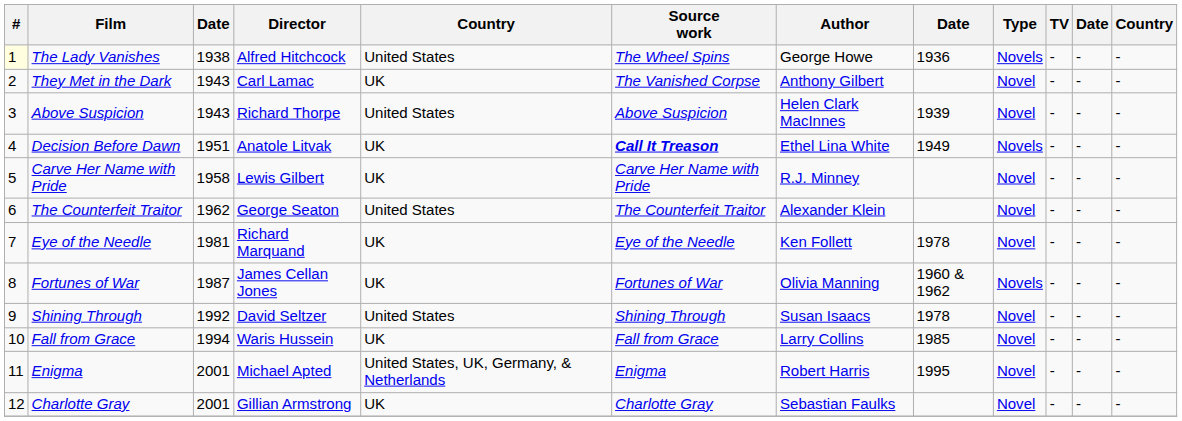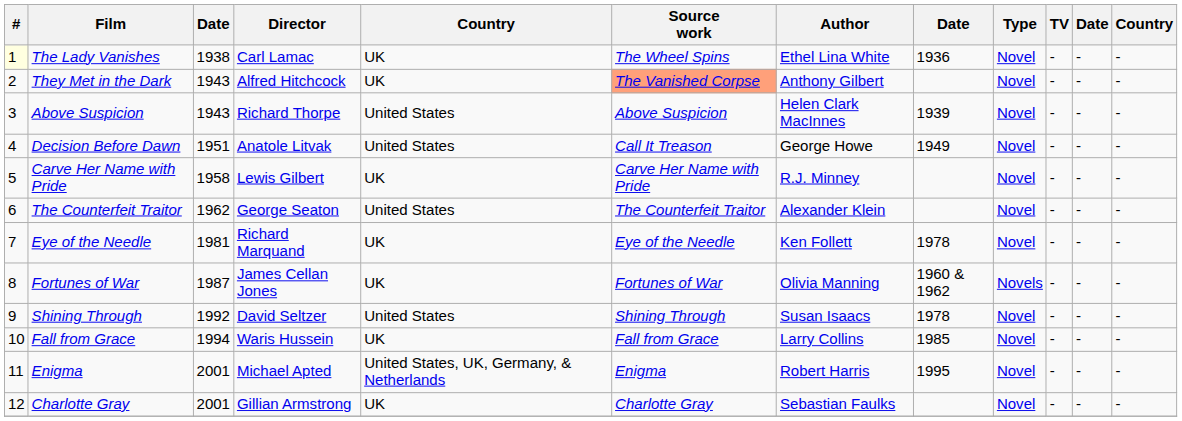The Lady Vanishes | Director: Alfred Hitchcock -> Carl Lamac
The Lady Vanishes | column 5: United States -> UK
The Lady Vanishes | Author: George Howe -> Ethel Lina White
The Lady Vanishes | Type: Novels -> Novel
They Met in the Dark | Director: Carl Lamac -> Alfred Hitchcock
They Met in the Dark | Source work: no background -> lightsalmon background
Decision Before Dawn | column 5: UK -> United States
Decision Before Dawn | Source work: bold -> normal
Decision Before Dawn | Author: Ethel Lina White -> George Howe
Decision Before Dawn | Type: Novels -> Novel
